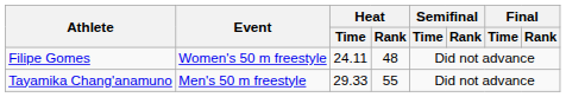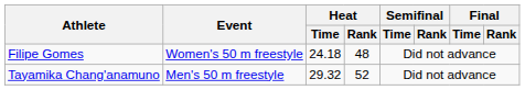Filipe Gomes | Heat / Time: 24.11 -> 24.18
Tayamika Chang'anamuno | Heat / Time: 29.33 -> 29.32
Tayamika Chang'anamuno | Heat / Rank: 55 -> 52
